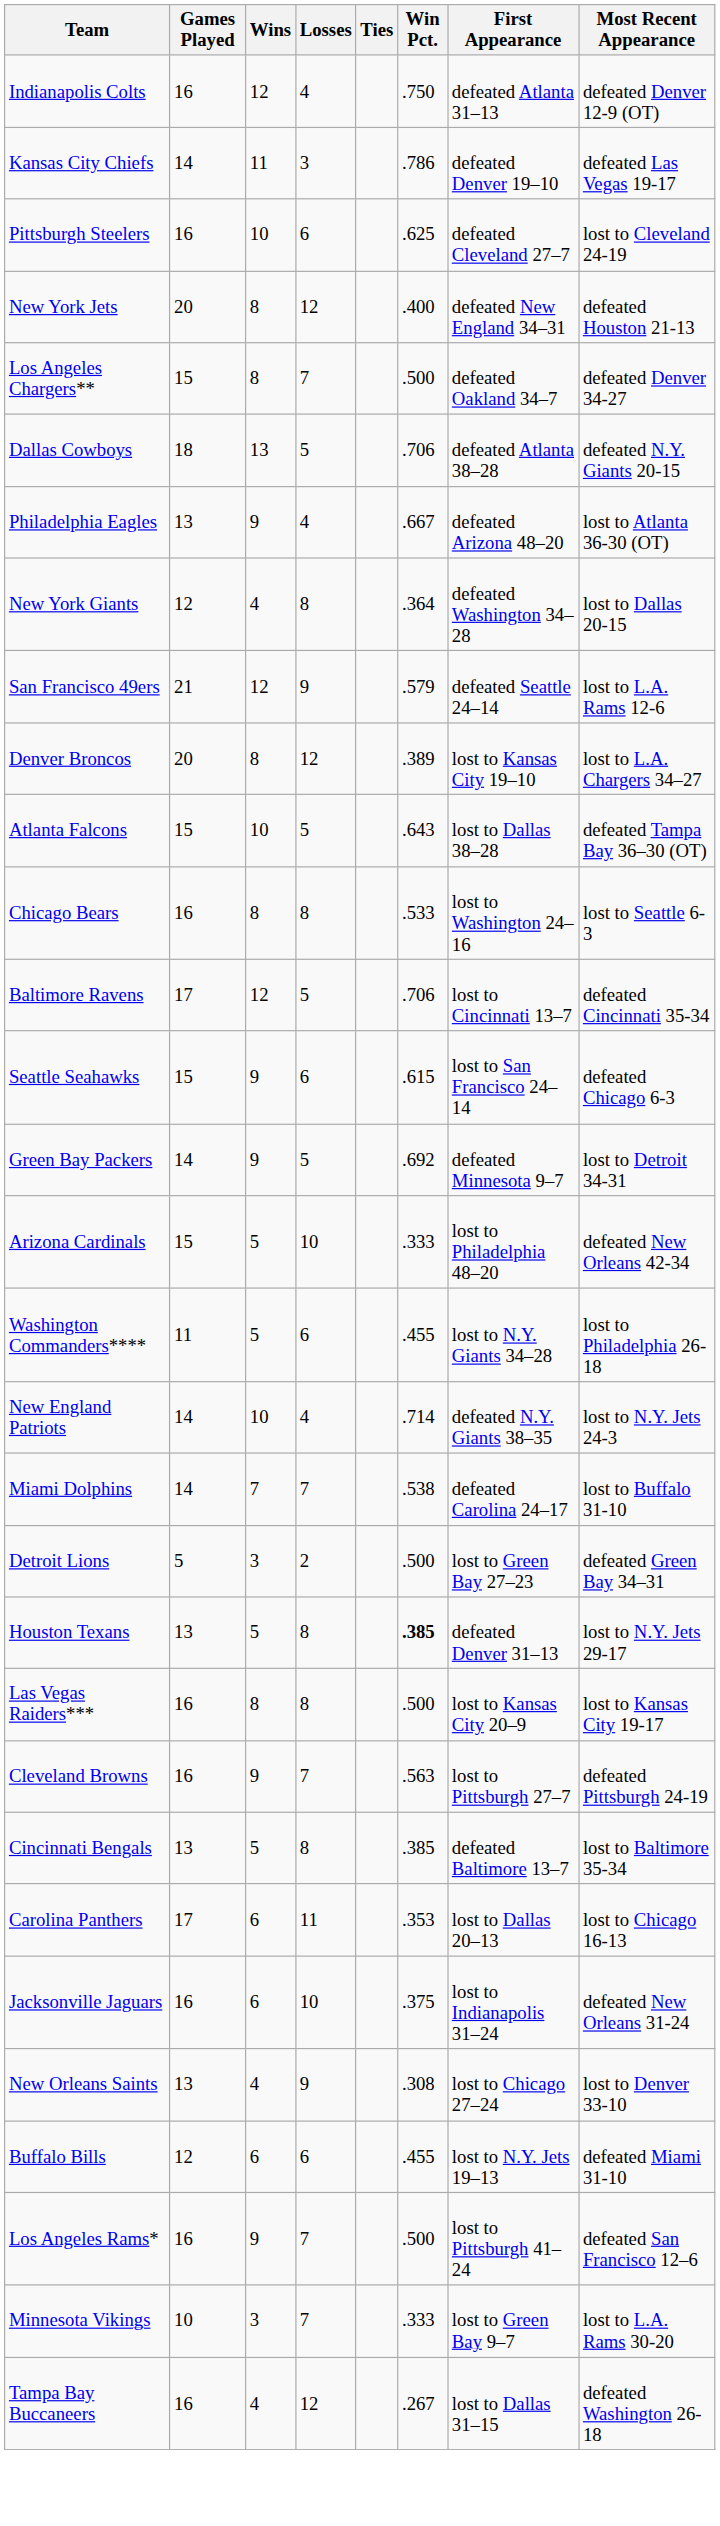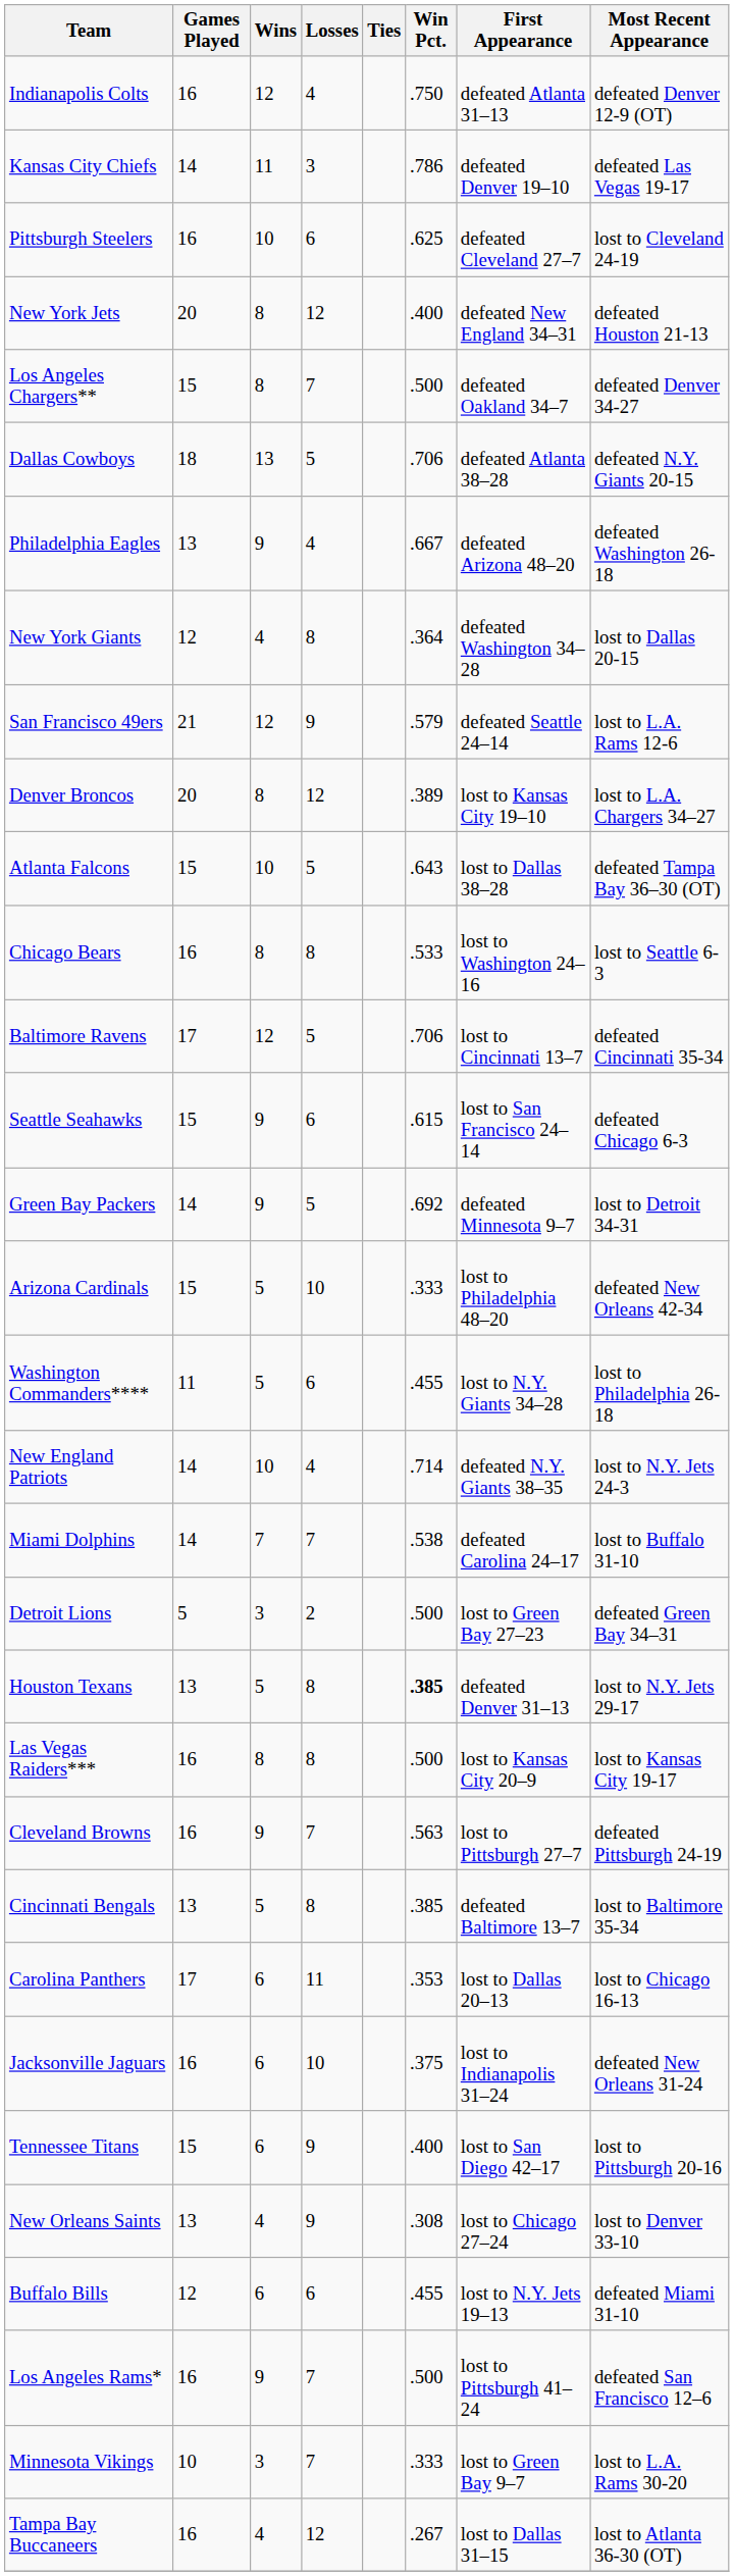Philadelphia Eagles | Most Recent Appearance: lost to Atlanta 36-30 (OT) -> defeated Washington 26-18
+ row: Tennessee Titans | 15 | 6 | 9 | .400 | lost to San Diego 42–17 | lost to Pittsburgh 20-16
Tampa Bay Buccaneers | Most Recent Appearance: defeated Washington 26-18 -> lost to Atlanta 36-30 (OT)
